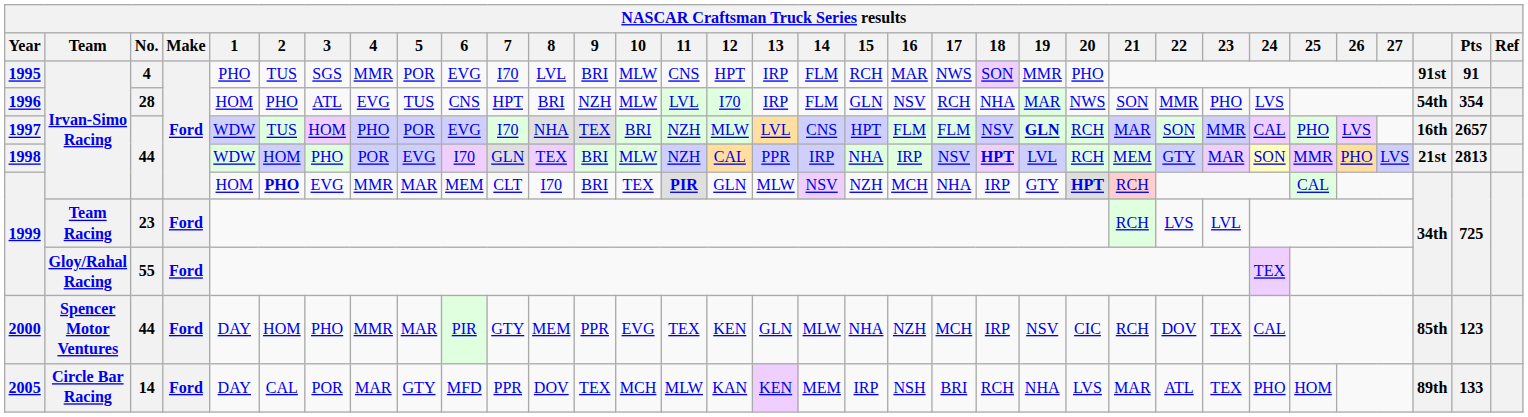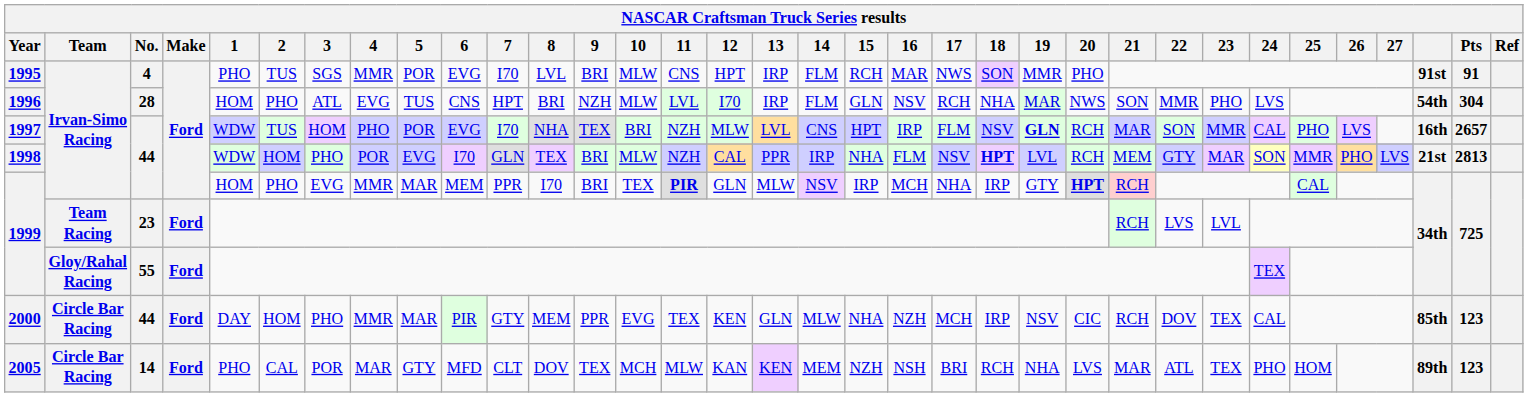1996 | Pts: 354 -> 304
1997 | 16: FLM -> IRP
1998 | 16: IRP -> FLM
1999 / 44 | 2: bold -> normal
1999 / 44 | 7: CLT -> PPR
1999 / 44 | 15: NZH -> IRP
2000 | Team: Spencer Motor Ventures -> Circle Bar Racing
2005 | 1: DAY -> PHO
2005 | 7: PPR -> CLT
2005 | 15: IRP -> NZH
2005 | Pts: 133 -> 123
